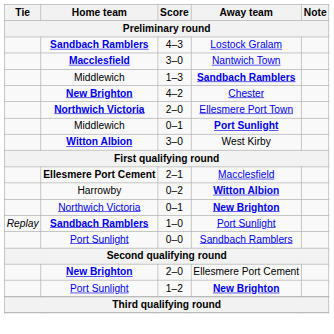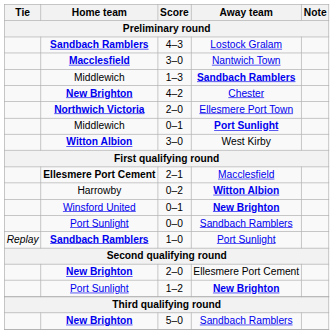0–1 / New Brighton | Home team: Northwich Victoria -> Winsford United
rows swapped: 0–0 <-> 1–0
+ row: New Brighton | 5–0 | Sandbach Ramblers
